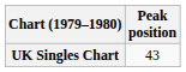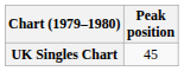UK Singles Chart | Peak position: 43 -> 45
